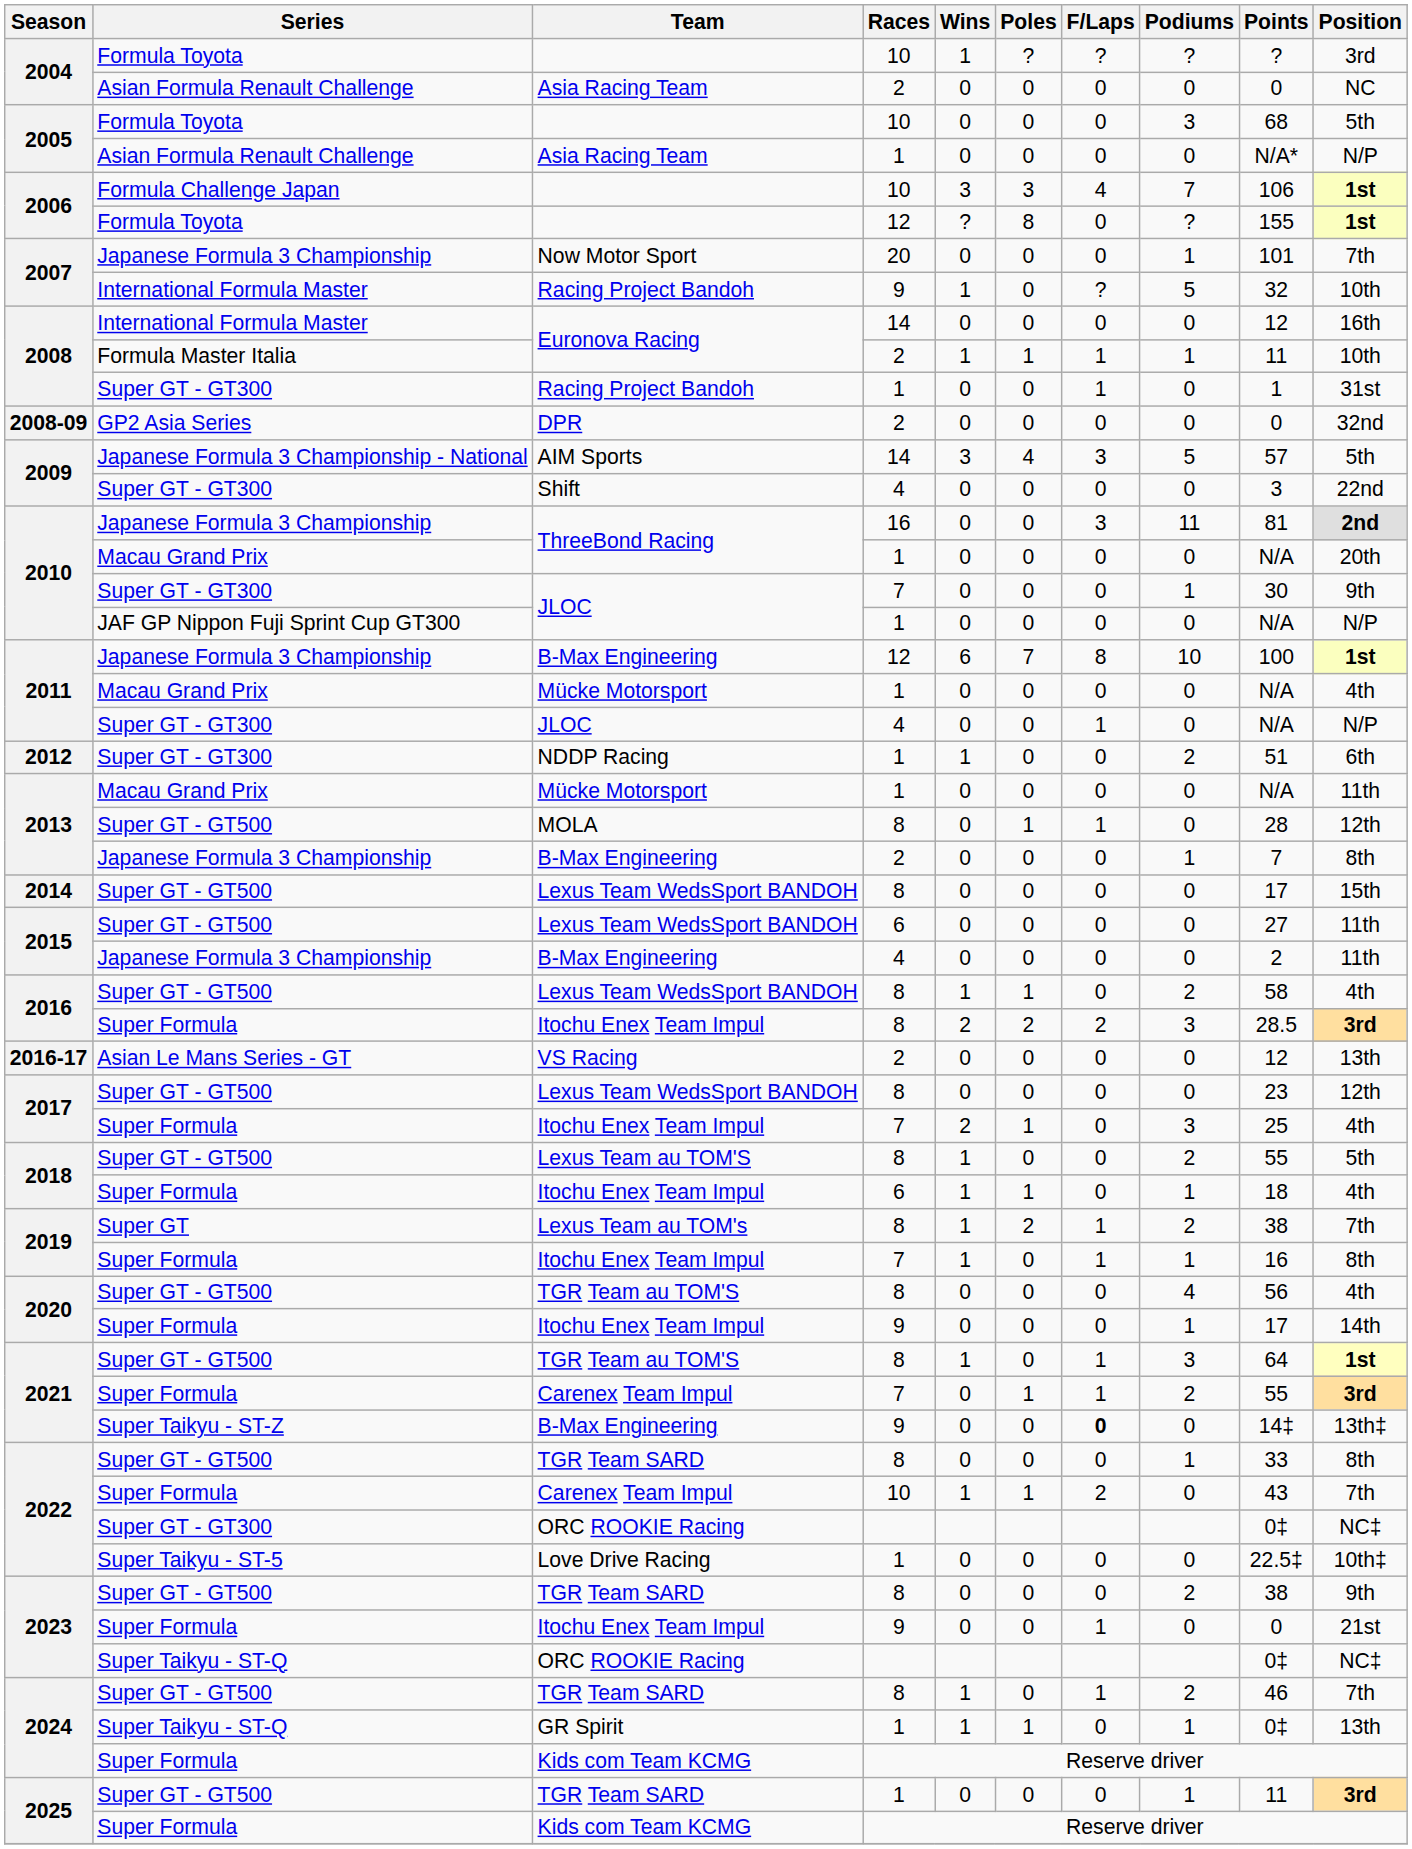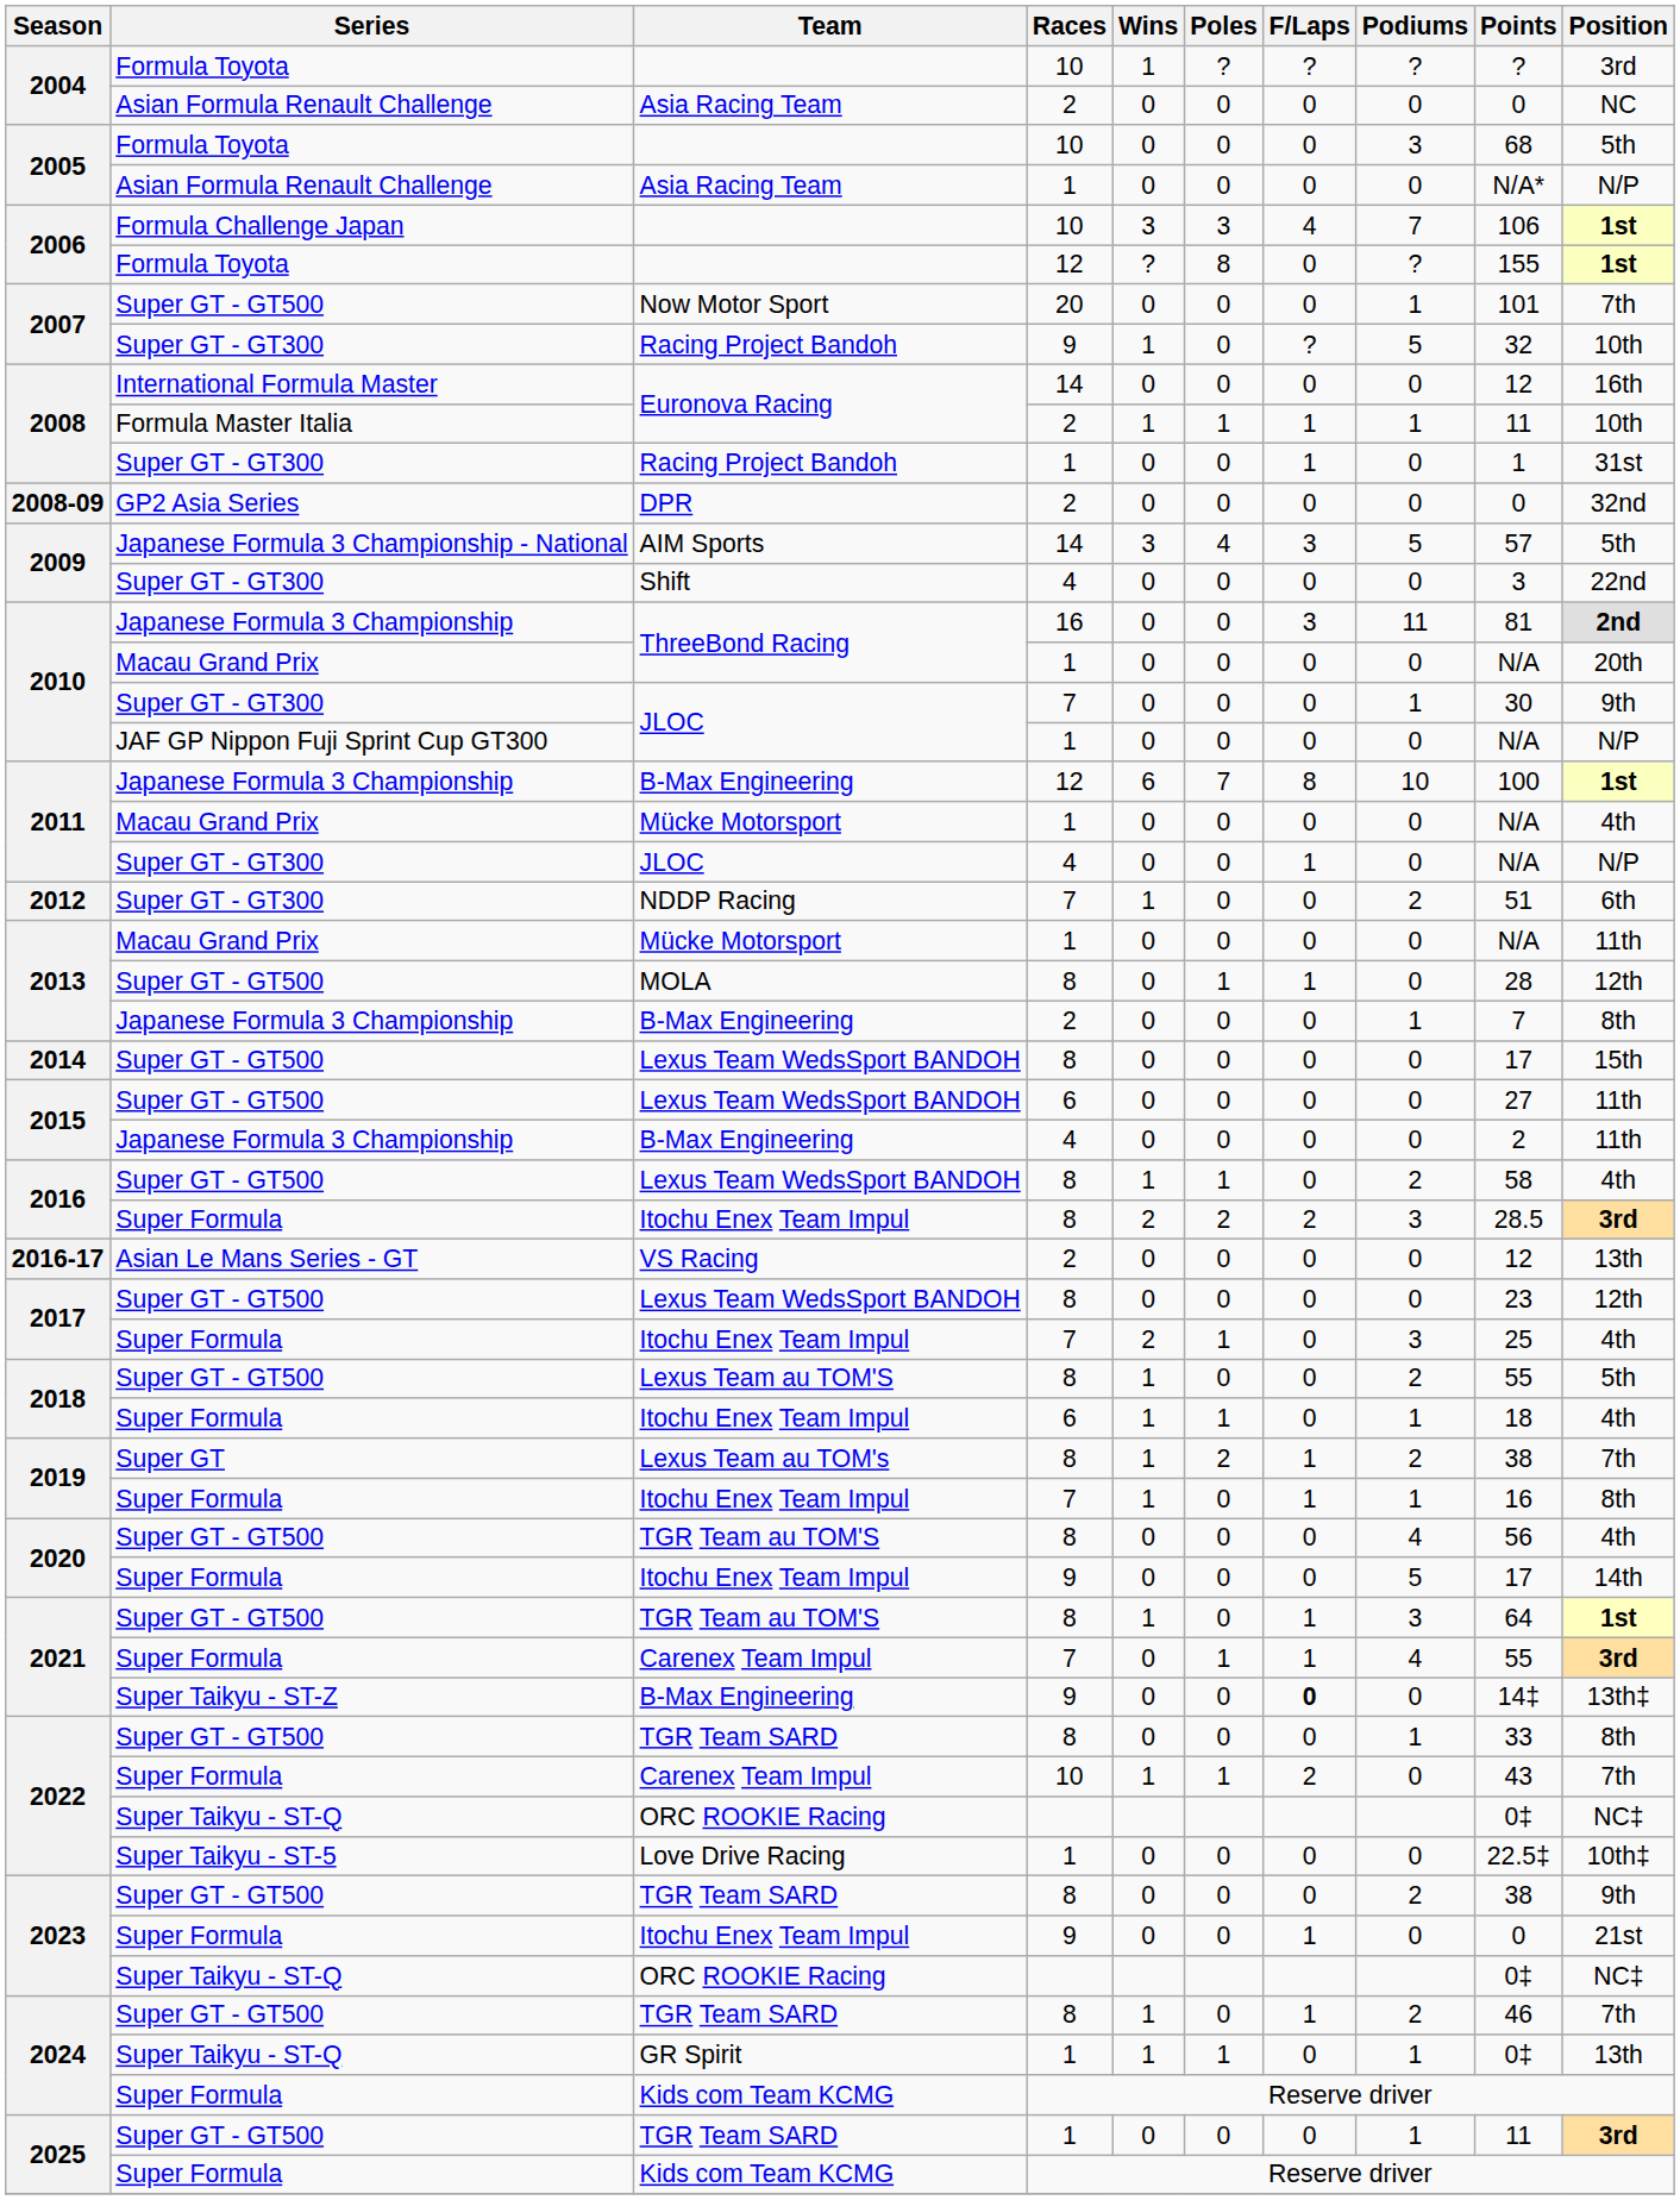Now Motor Sport | Series: Japanese Formula 3 Championship -> Super GT - GT500
2007 / Racing Project Bandoh | Series: International Formula Master -> Super GT - GT300
NDDP Racing | Races: 1 -> 7
2020 / Itochu Enex Team Impul | Podiums: 1 -> 5
2021 / Carenex Team Impul | Podiums: 2 -> 4
2022 / ORC ROOKIE Racing | Series: Super GT - GT300 -> Super Taikyu - ST-Q
